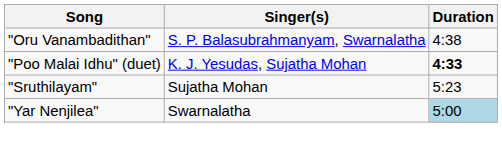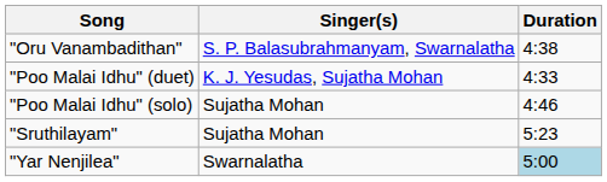"Poo Malai Idhu" (duet) | Duration: bold -> normal
+ row: "Poo Malai Idhu" (solo) | Sujatha Mohan | 4:46
